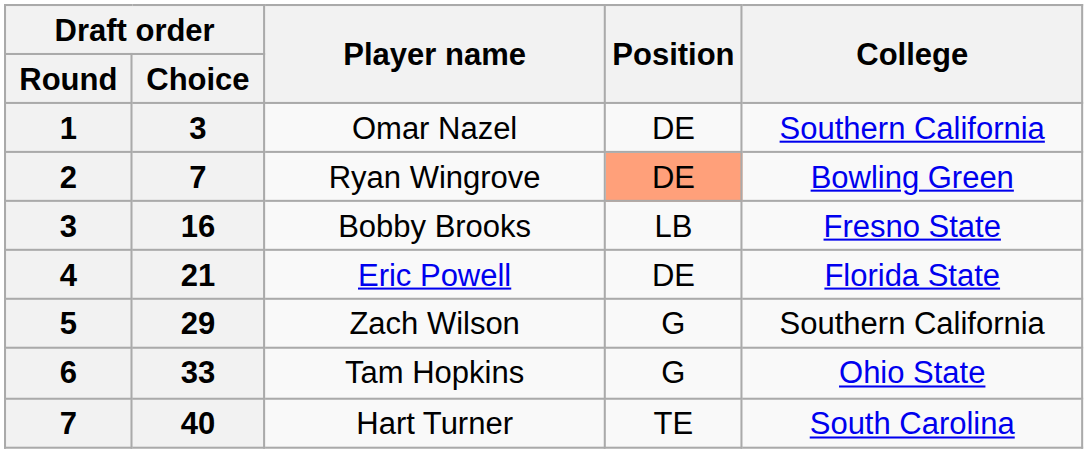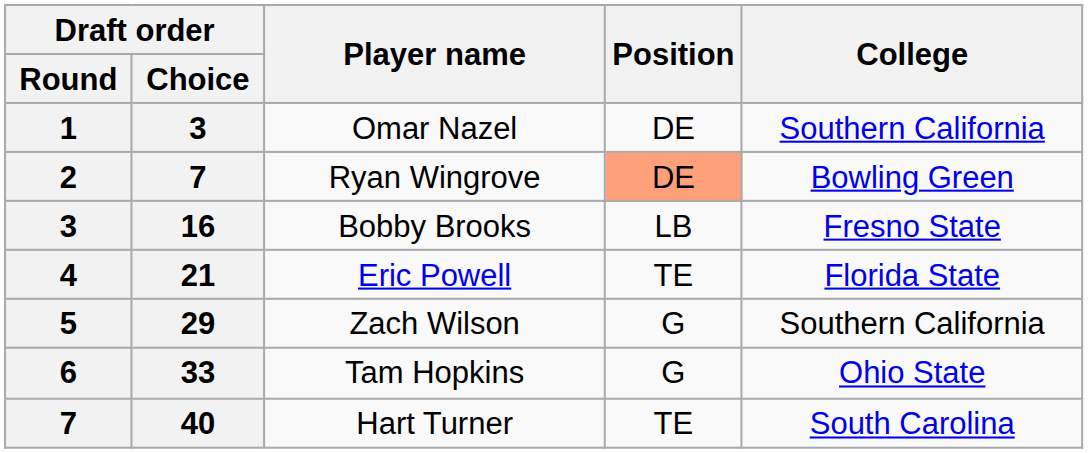Eric Powell | Position: DE -> TE
